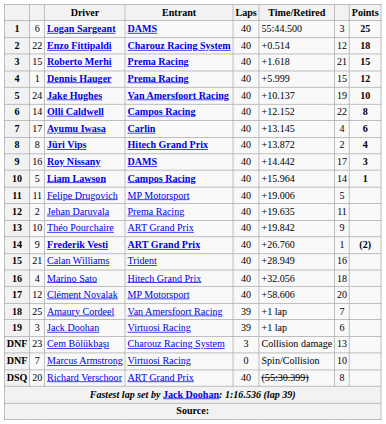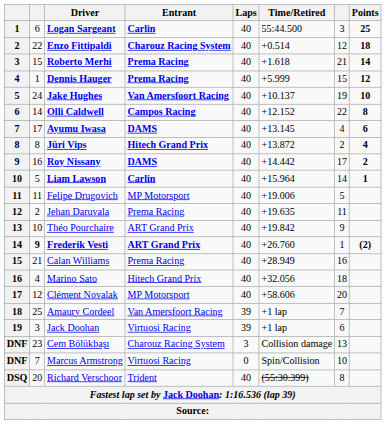Logan Sargeant | Entrant: DAMS -> Carlin
Roberto Merhi | Points: 15 -> 14
Ayumu Iwasa | Entrant: Carlin -> DAMS
Roy Nissany | Points: 3 -> 2
Liam Lawson | Entrant: Campos Racing -> Carlin
Frederik Vesti | column 2: normal -> bold
Calan Williams | Entrant: Trident -> Prema Racing
Richard Verschoor | Entrant: ART Grand Prix -> Trident
